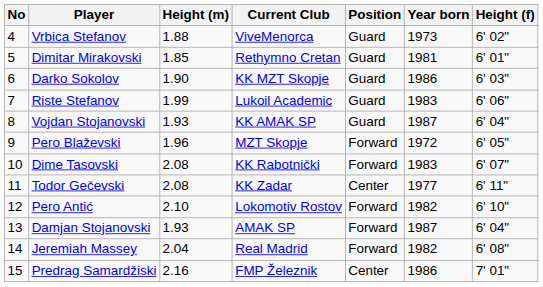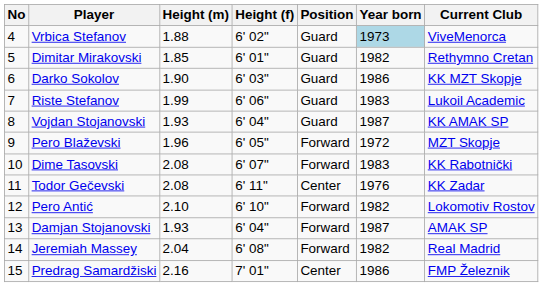columns swapped: Height (f) <-> Current Club
Vrbica Stefanov | Year born: no background -> lightblue background
Dimitar Mirakovski | Year born: 1981 -> 1982
Todor Gečevski | Year born: 1977 -> 1976
